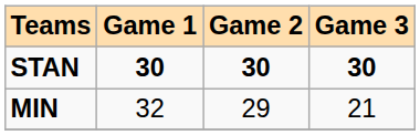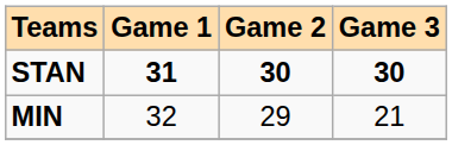STAN | Game 1: 30 -> 31
